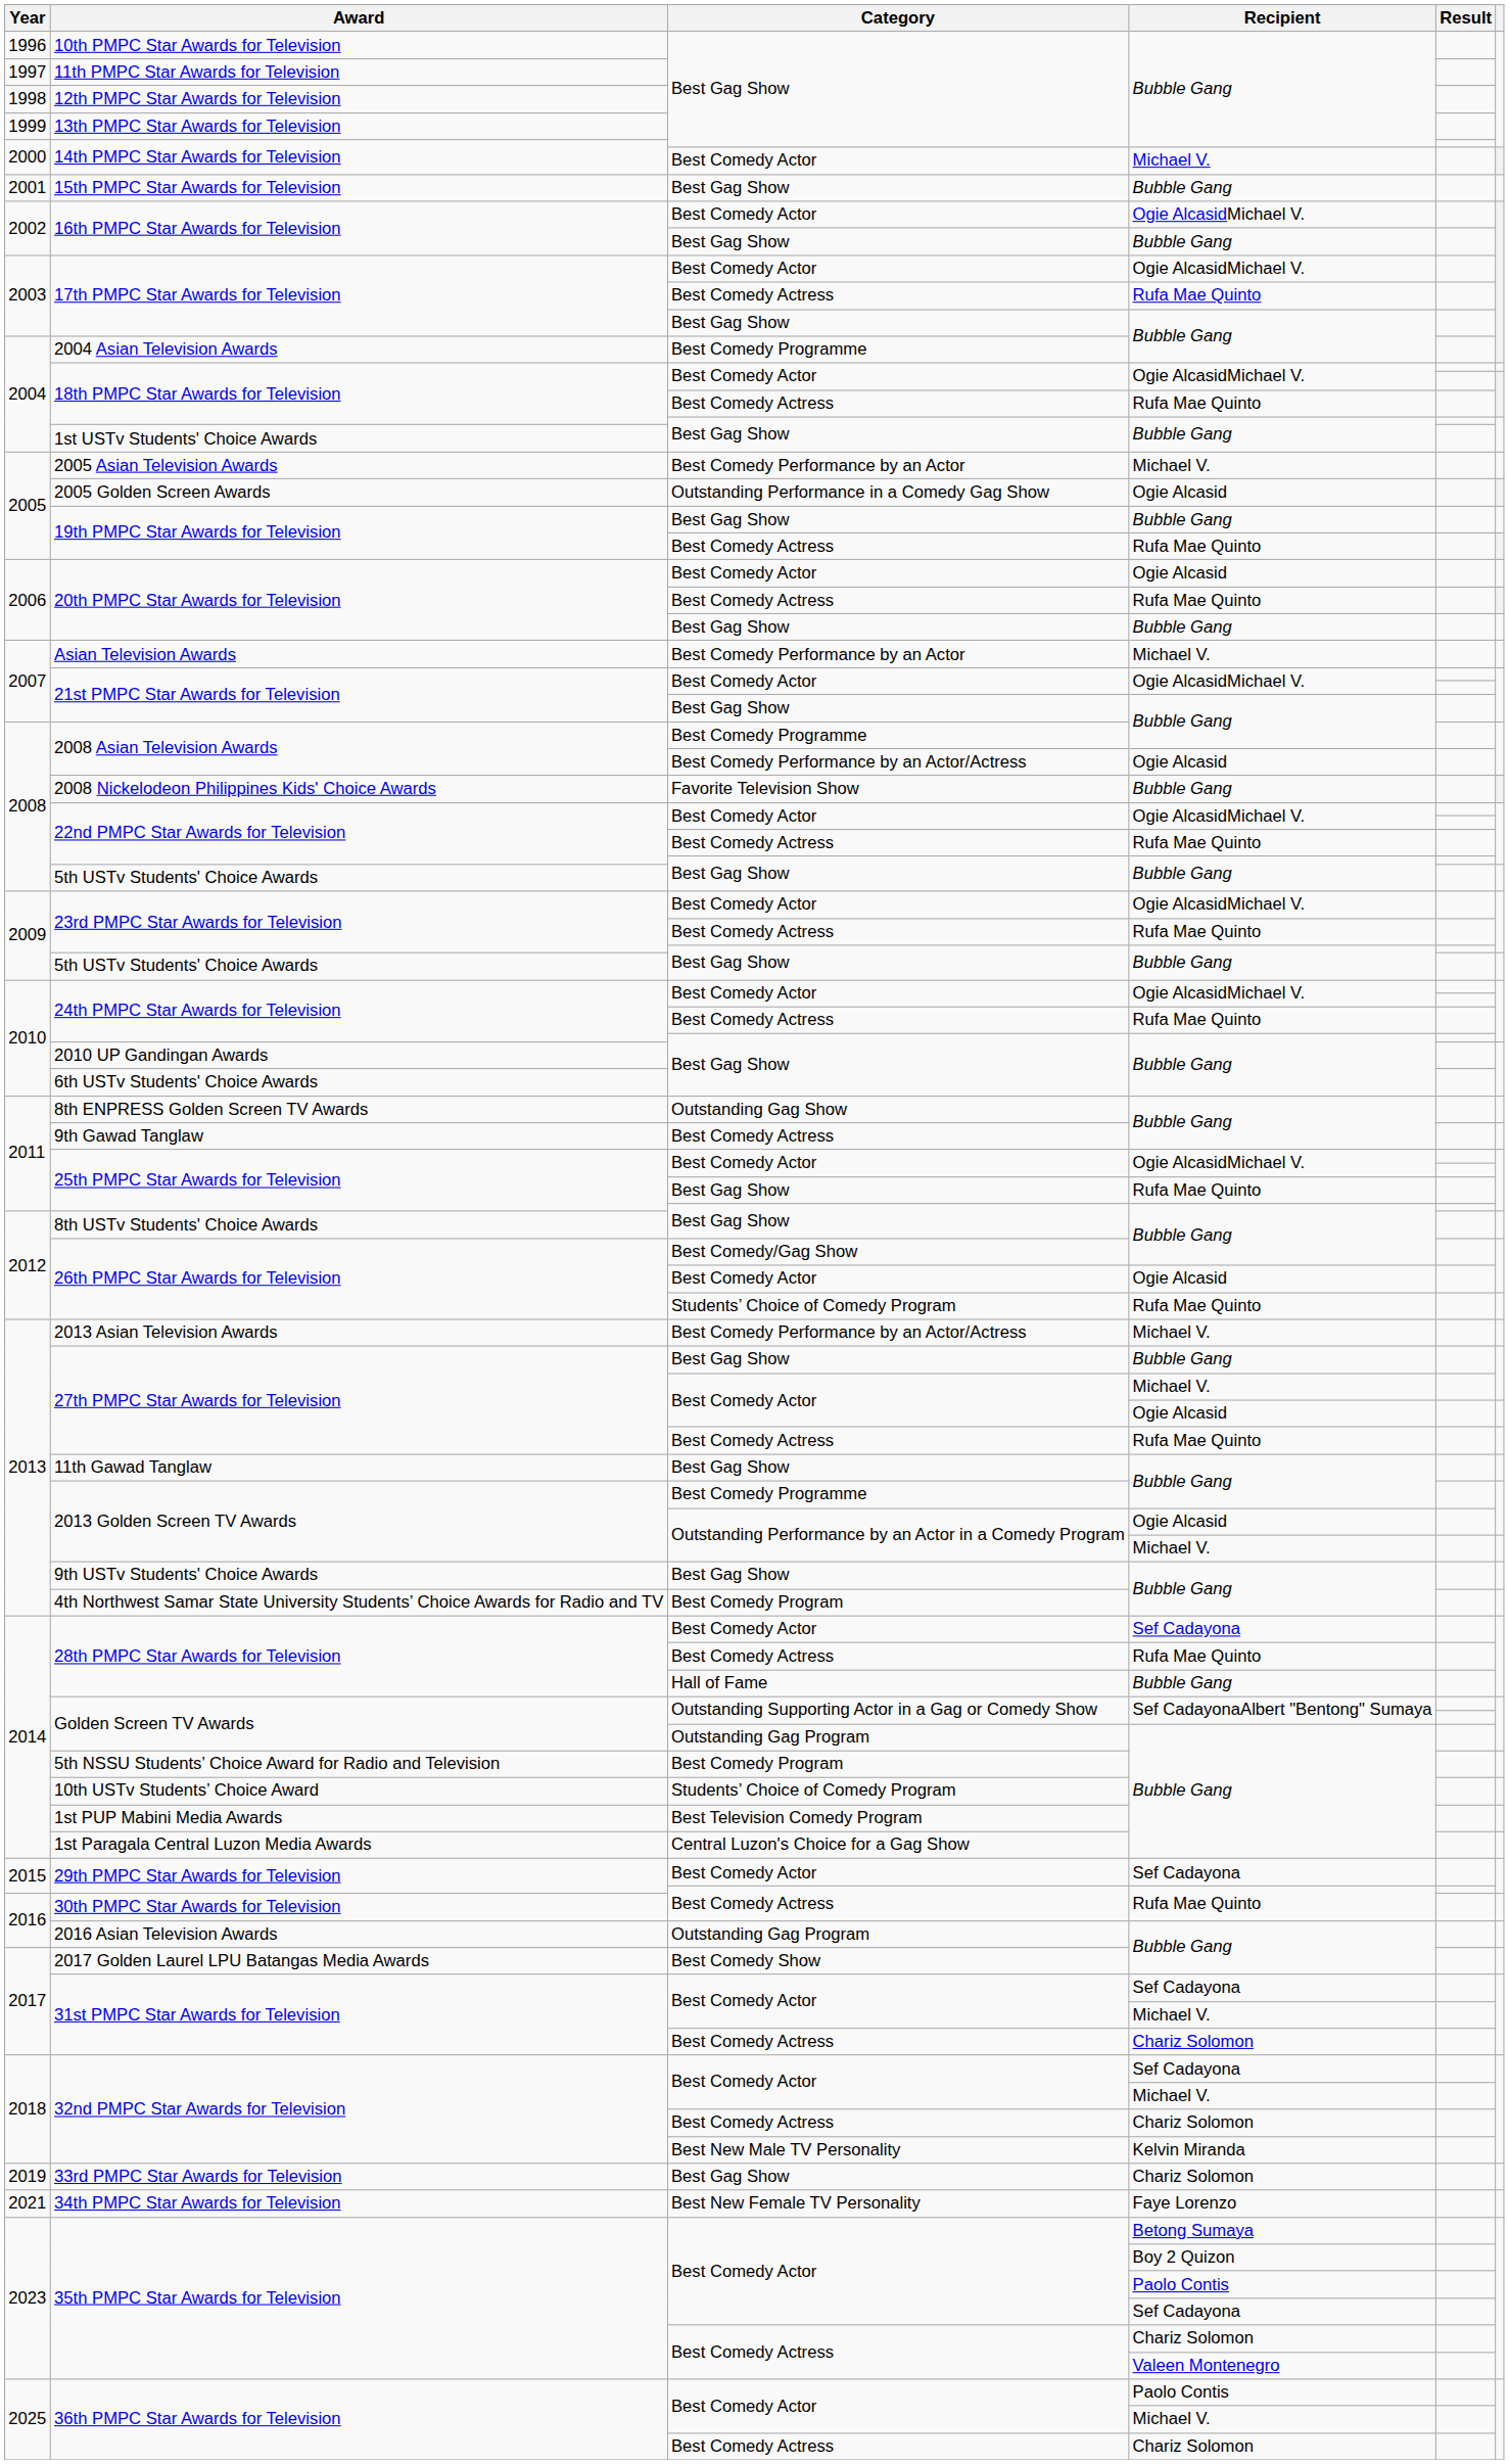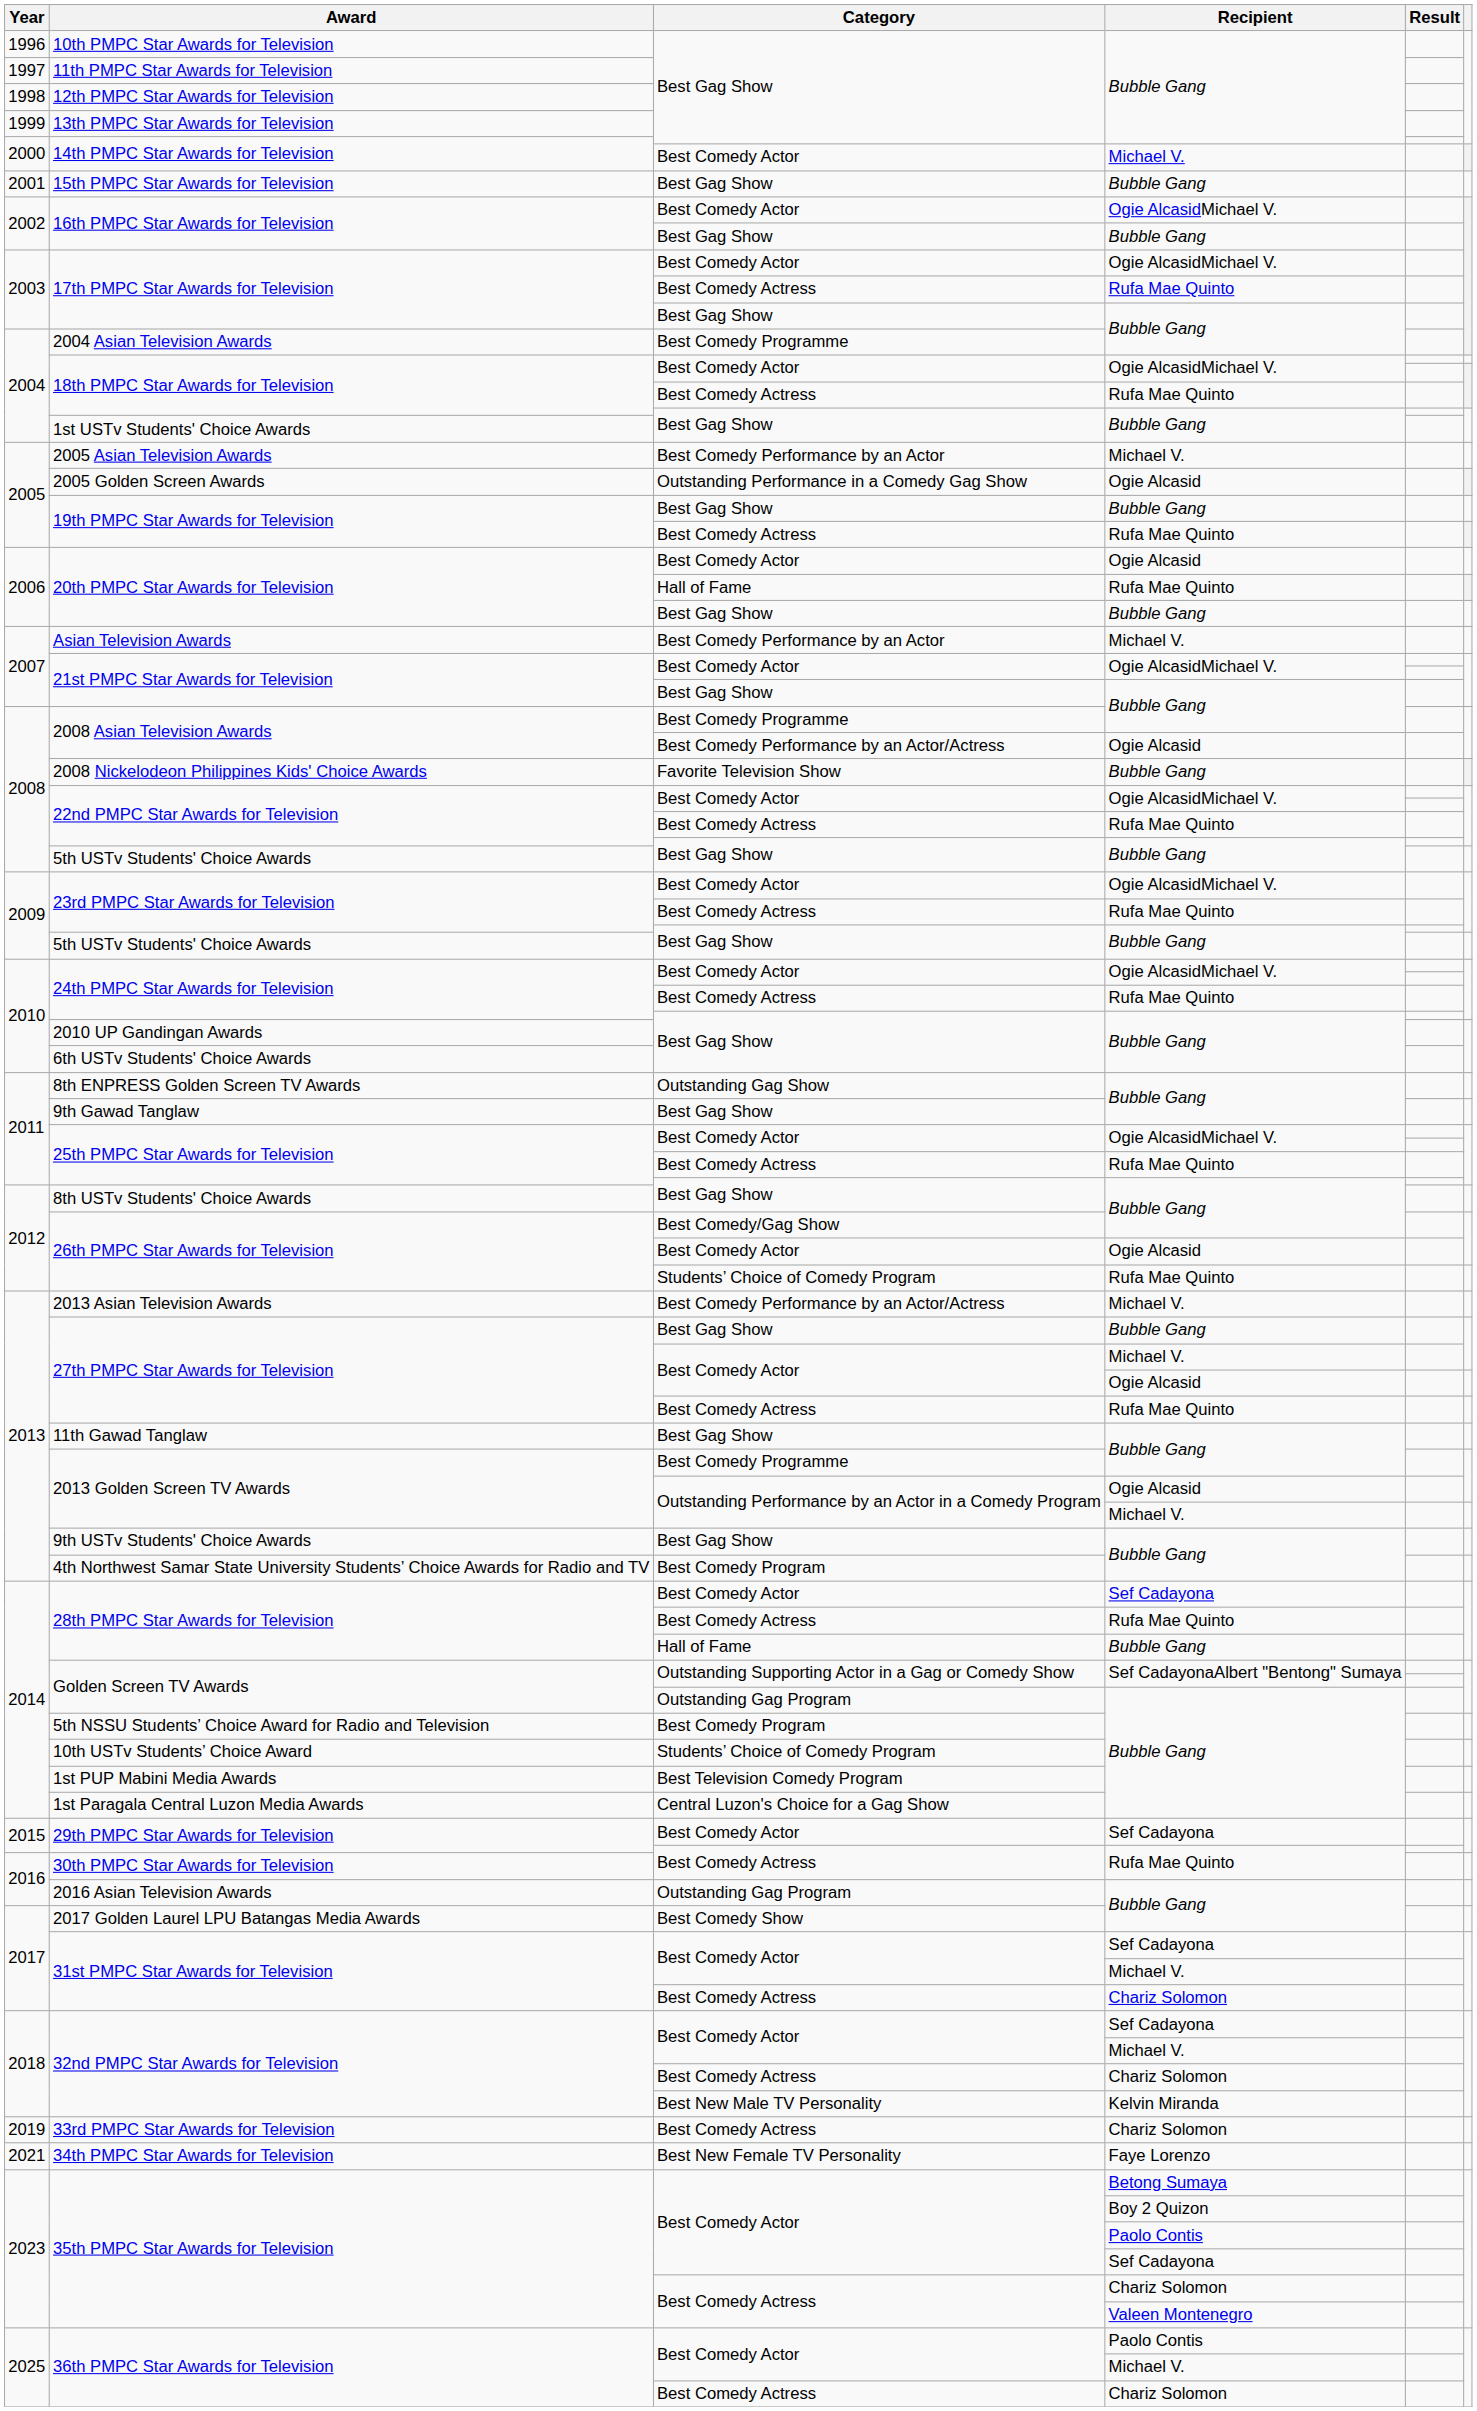20th PMPC Star Awards for Television / Rufa Mae Quinto | Category: Best Comedy Actress -> Hall of Fame
9th Gawad Tanglaw | Category: Best Comedy Actress -> Best Gag Show
25th PMPC Star Awards for Television / Rufa Mae Quinto | Category: Best Gag Show -> Best Comedy Actress
33rd PMPC Star Awards for Television | Category: Best Gag Show -> Best Comedy Actress
